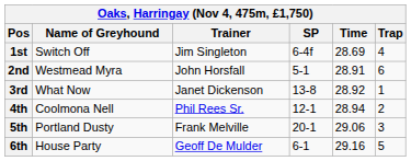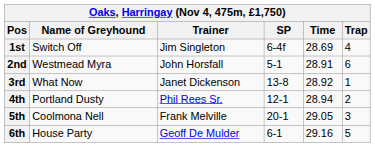4th | Name of Greyhound: Coolmona Nell -> Portland Dusty
5th | Name of Greyhound: Portland Dusty -> Coolmona Nell
5th | Time: 29.06 -> 29.05
